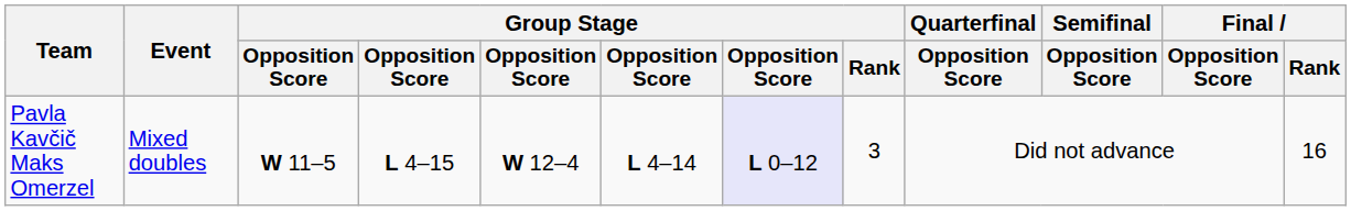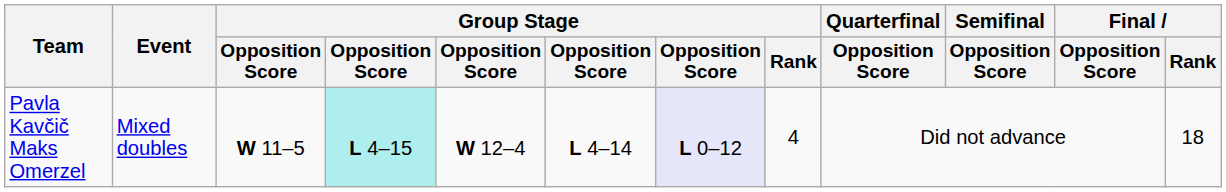Pavla Kavčič Maks Omerzel | column 4: no background -> paleturquoise background
Pavla Kavčič Maks Omerzel | Group Stage / Rank: 3 -> 4
Pavla Kavčič Maks Omerzel | Final / Rank: 16 -> 18
